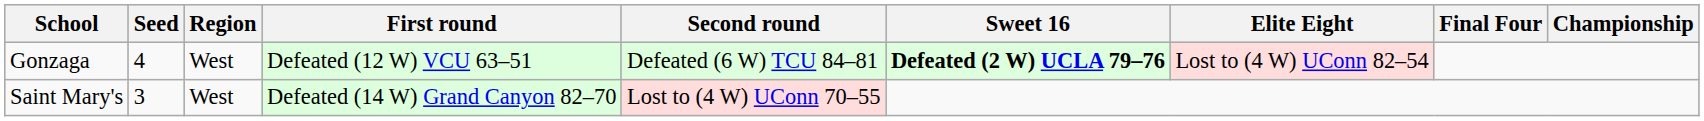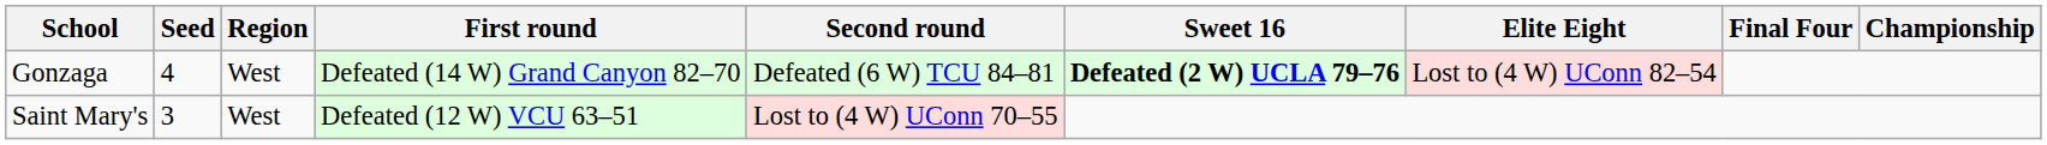Gonzaga | First round: Defeated (12 W) VCU 63–51 -> Defeated (14 W) Grand Canyon 82–70
Saint Mary's | First round: Defeated (14 W) Grand Canyon 82–70 -> Defeated (12 W) VCU 63–51
